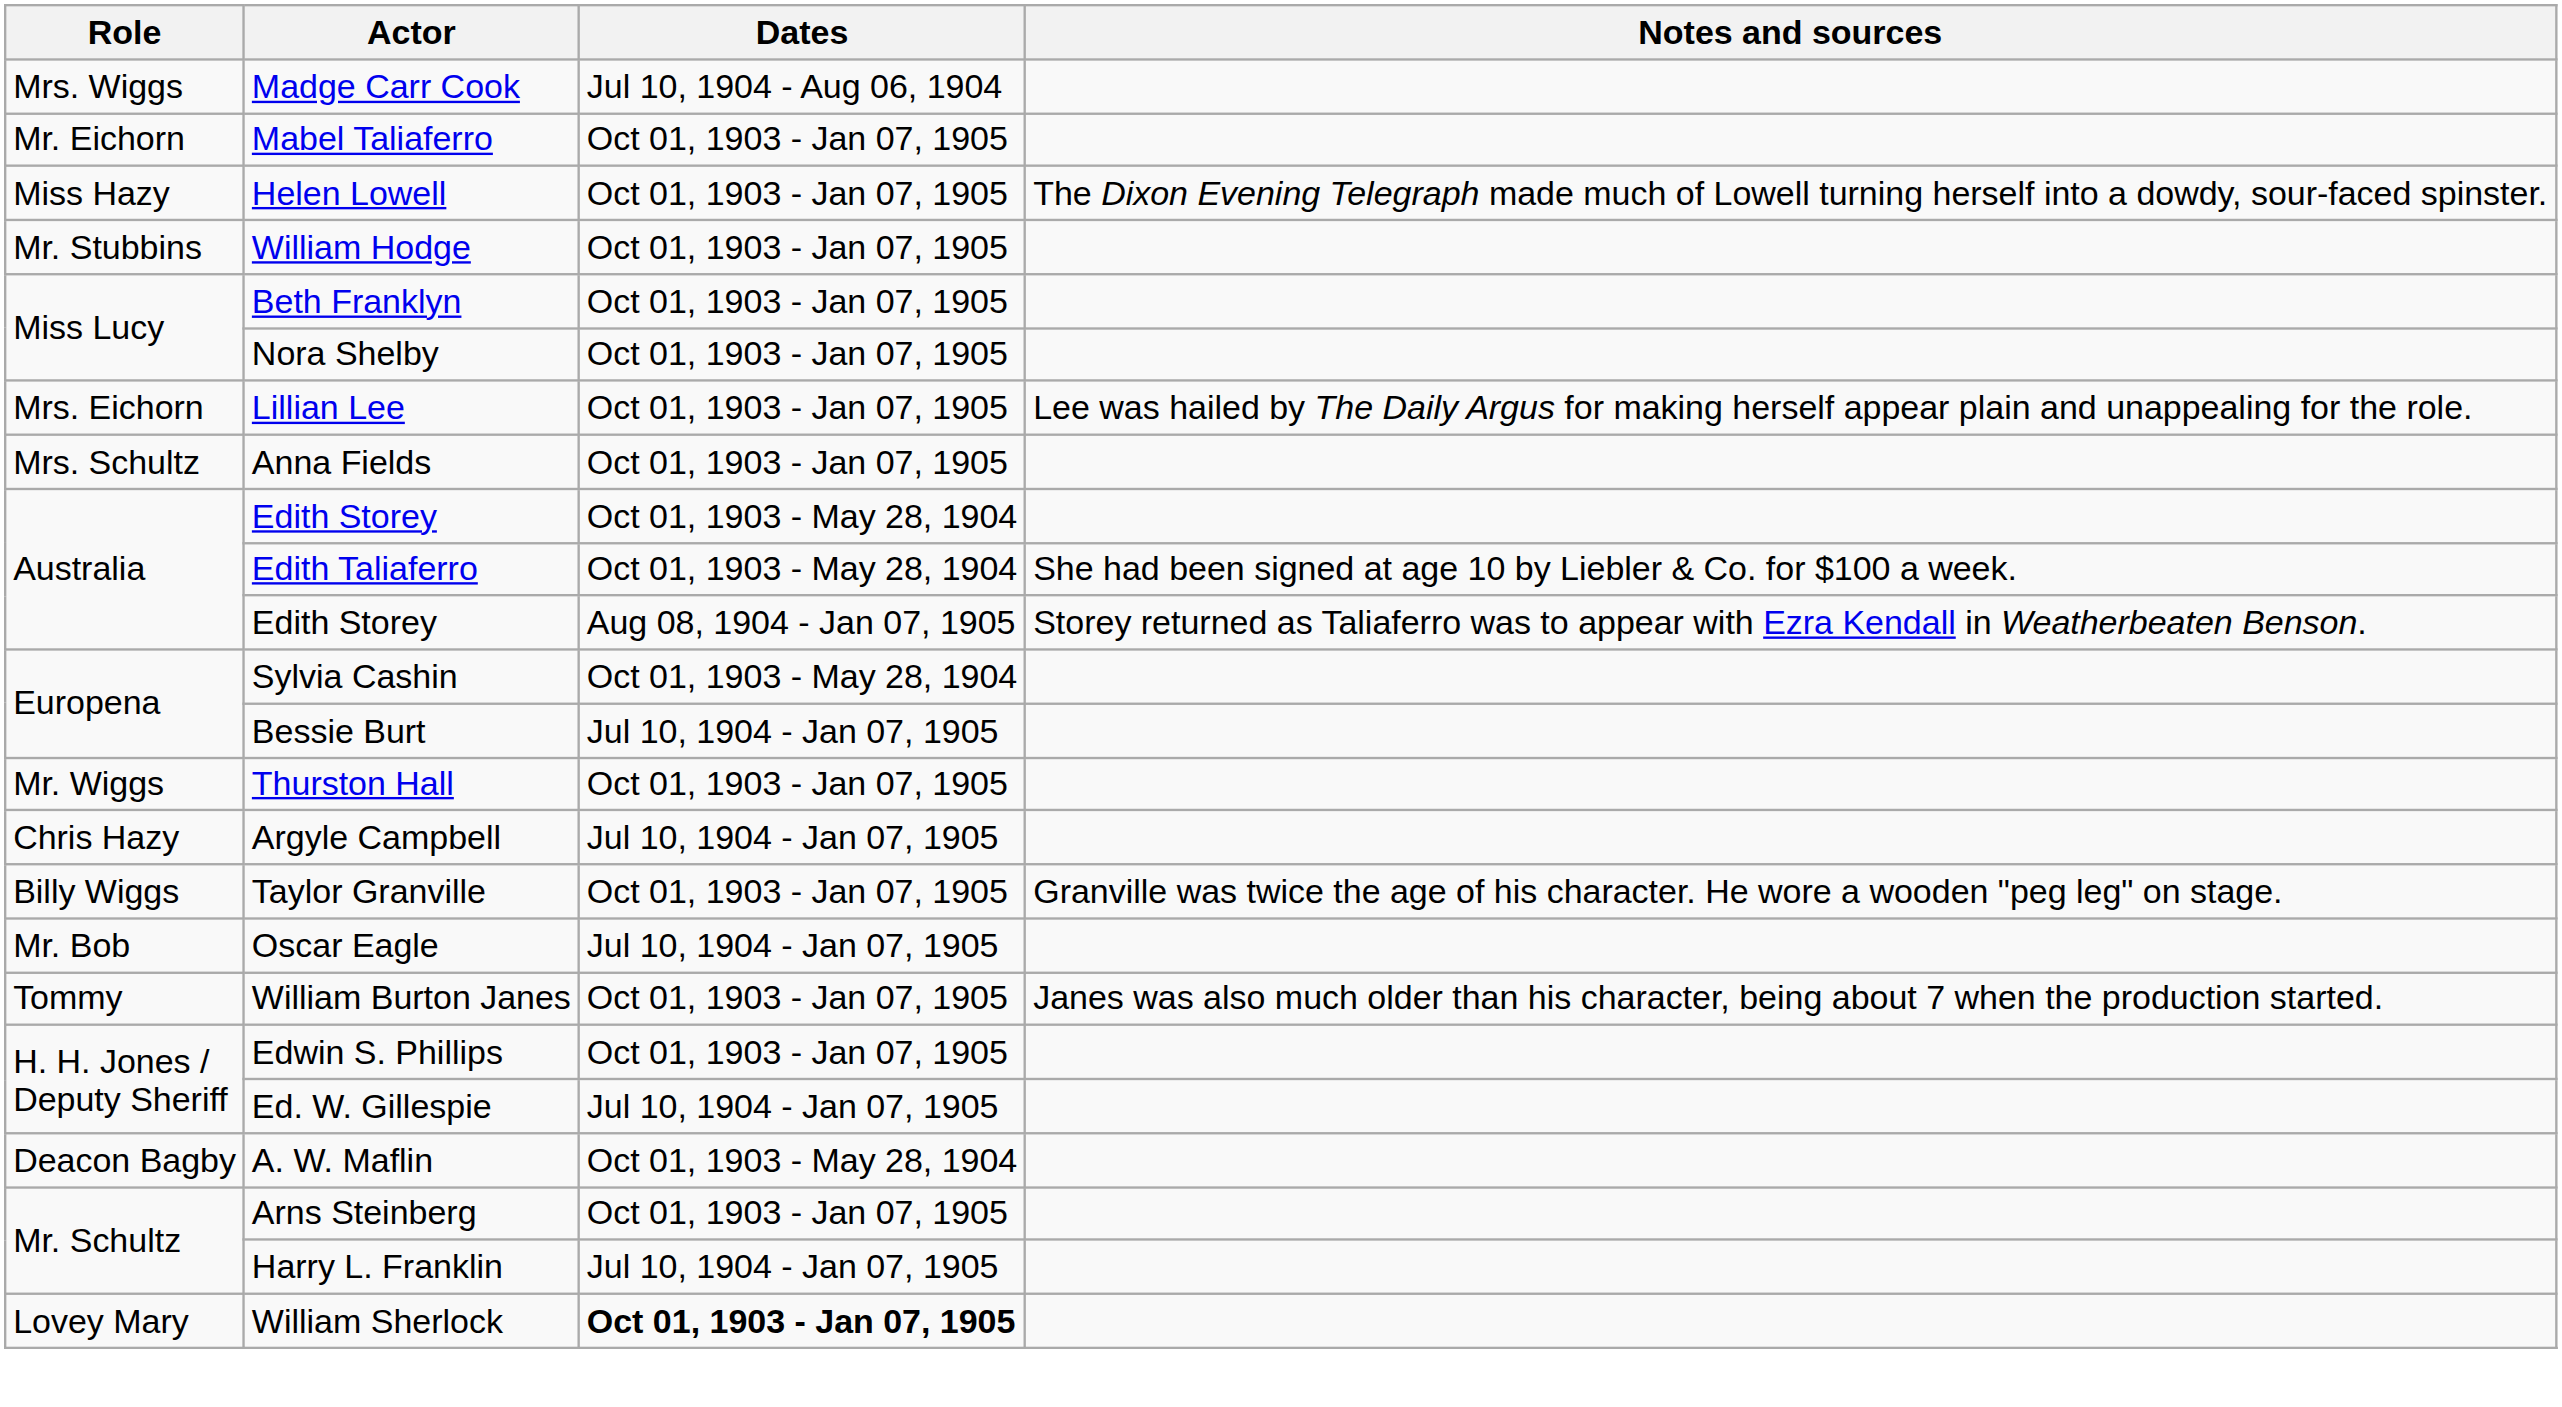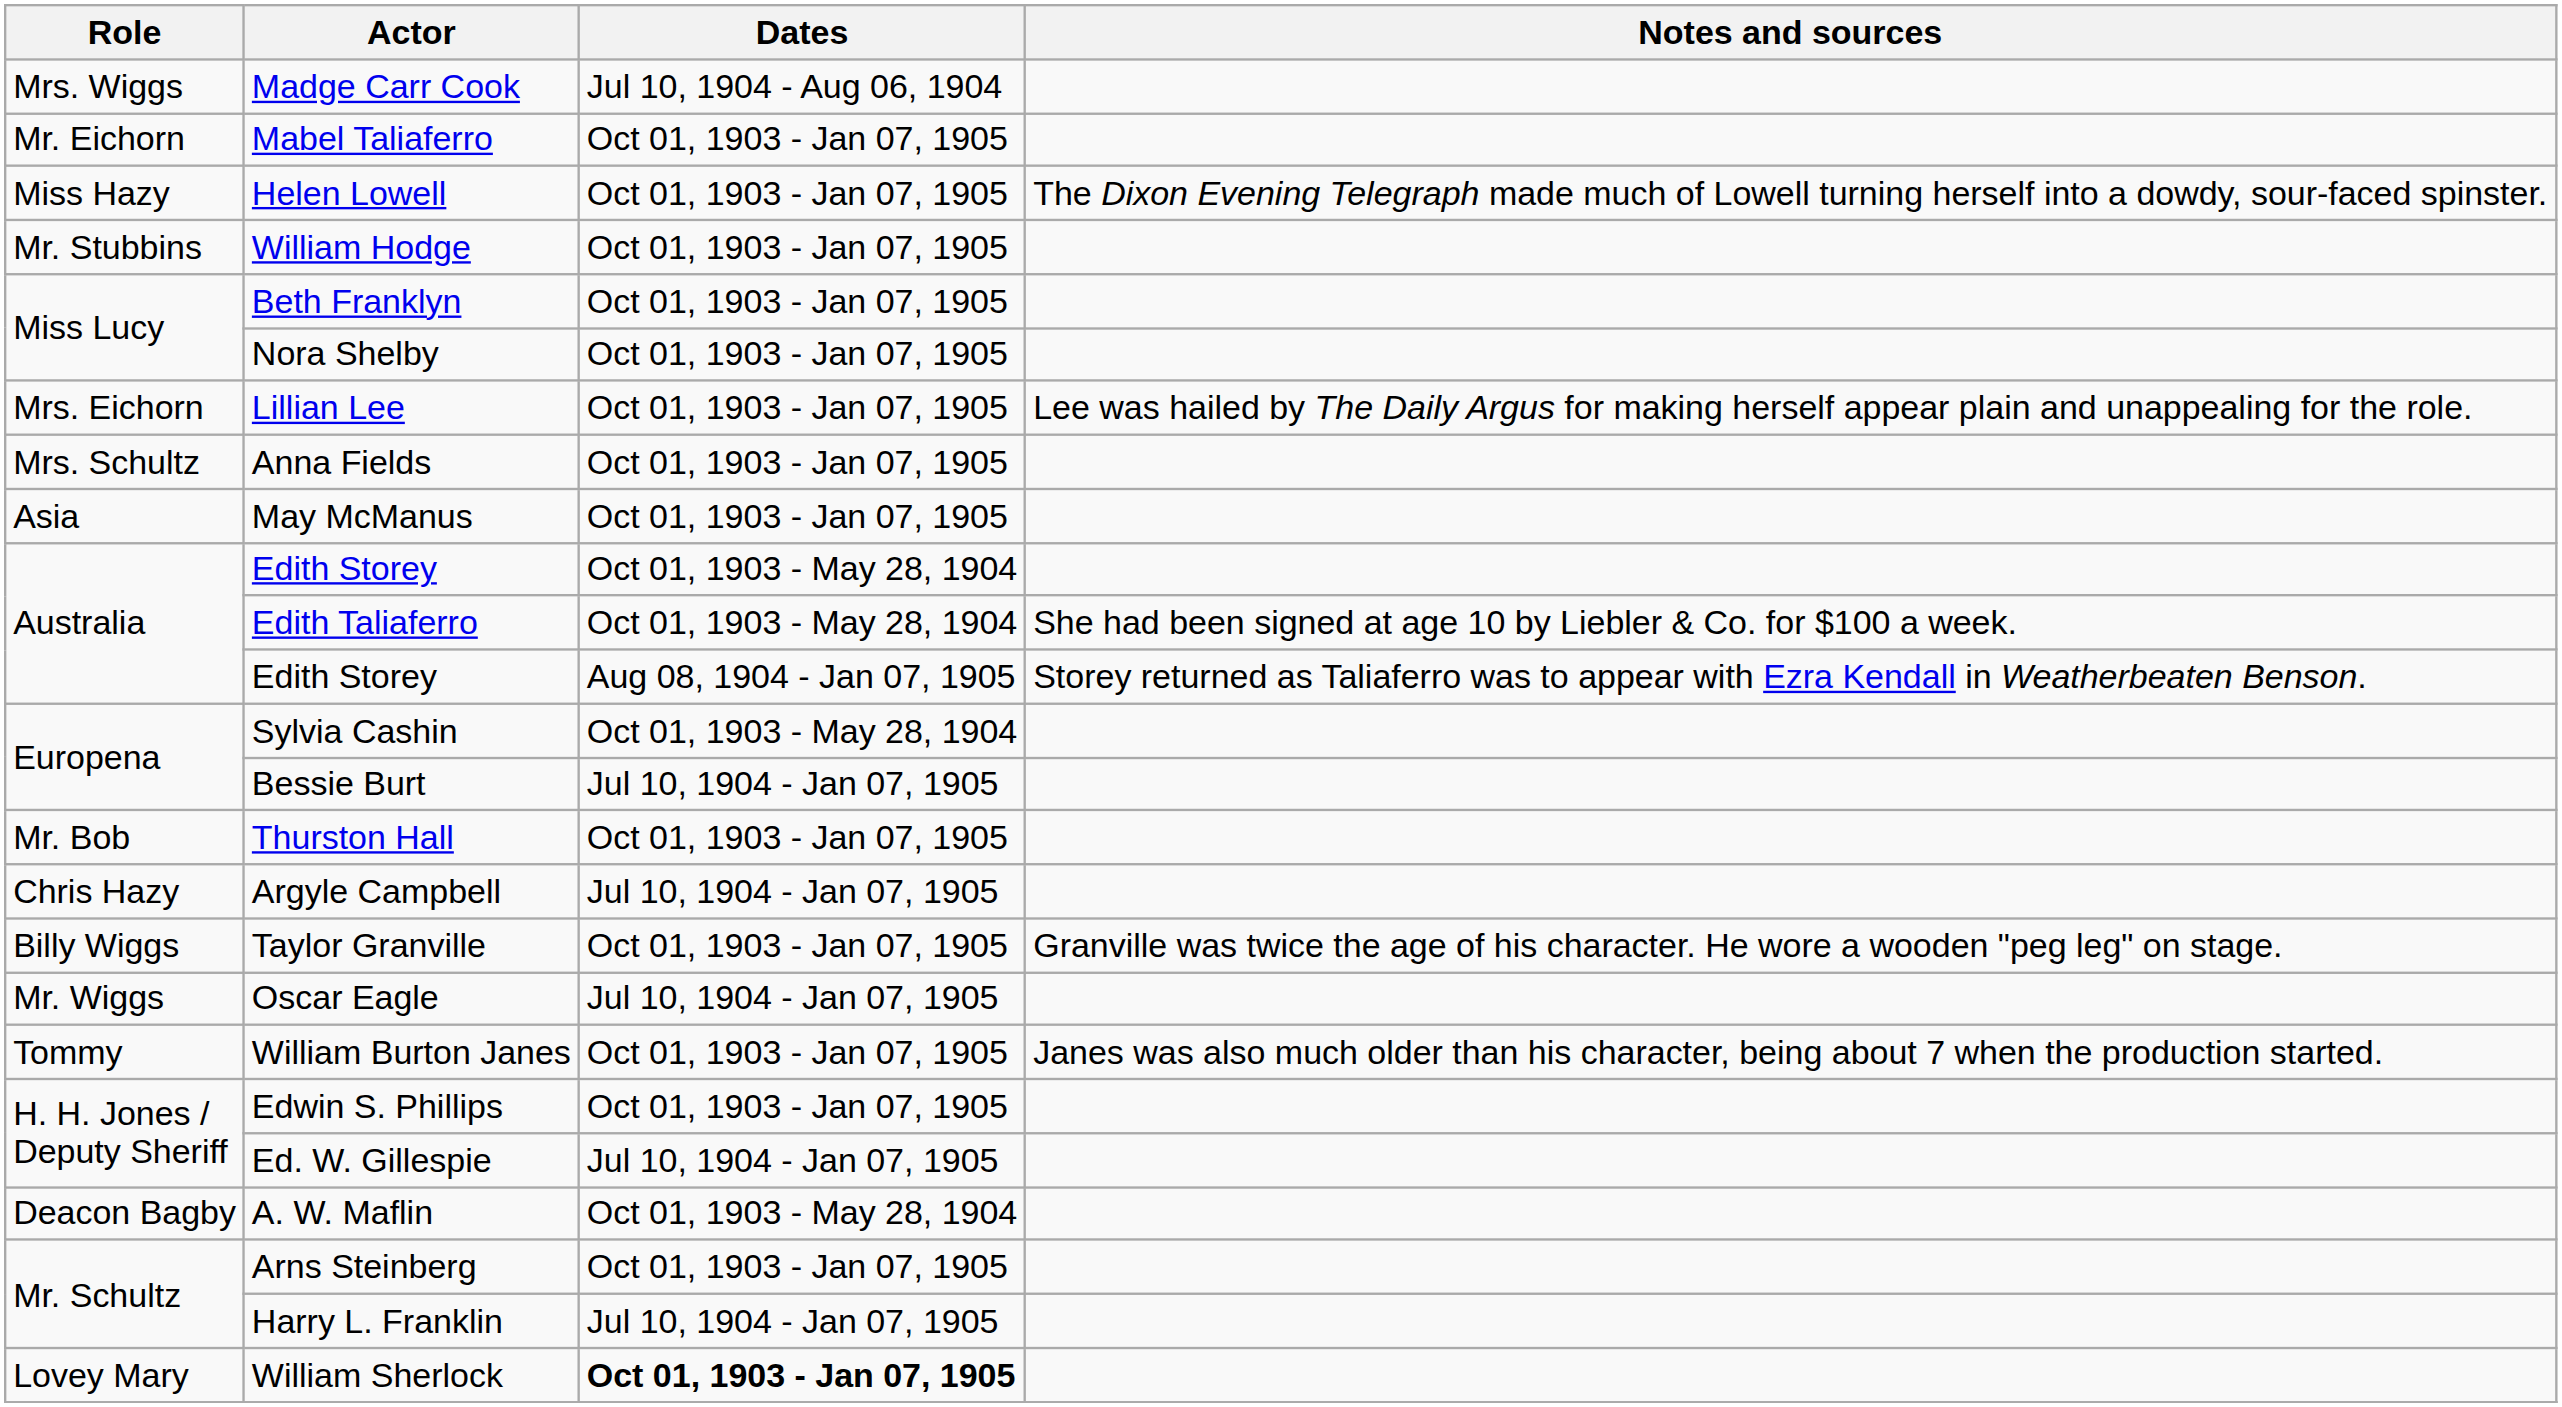+ row: Asia | May McManus | Oct 01, 1903 - Jan 07, 1905
Thurston Hall | Role: Mr. Wiggs -> Mr. Bob
Oscar Eagle | Role: Mr. Bob -> Mr. Wiggs
